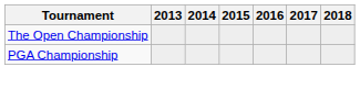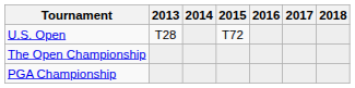+ row: U.S. Open | T28 | T72
